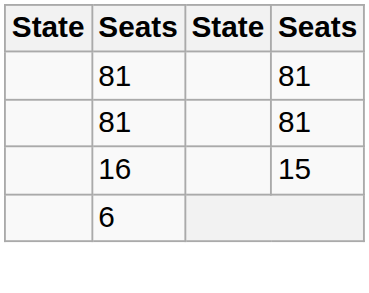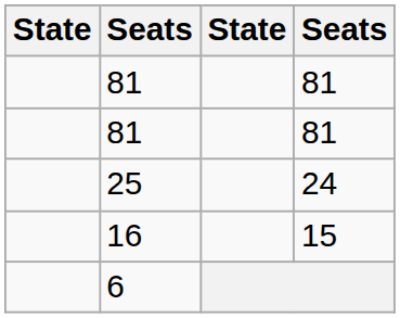+ row: 25 | 24
